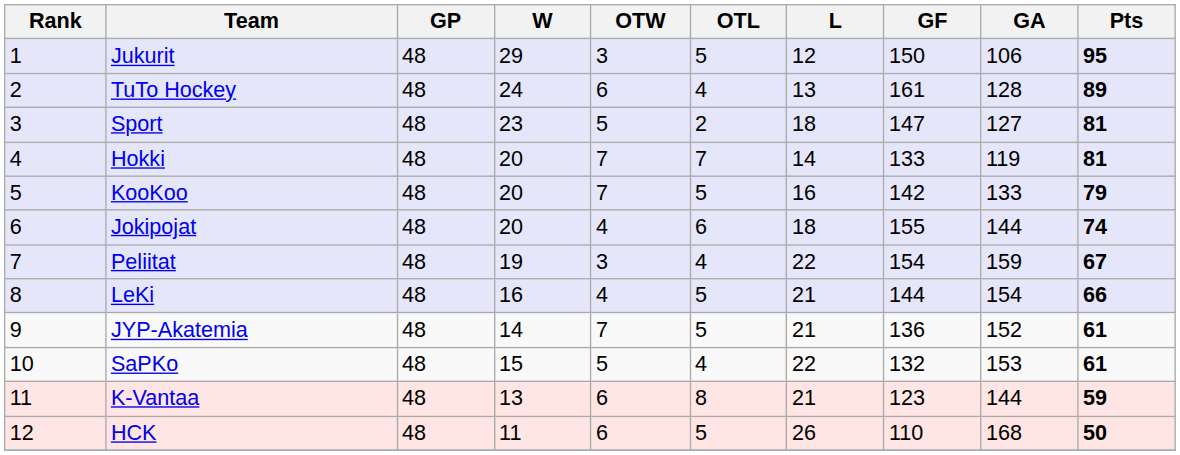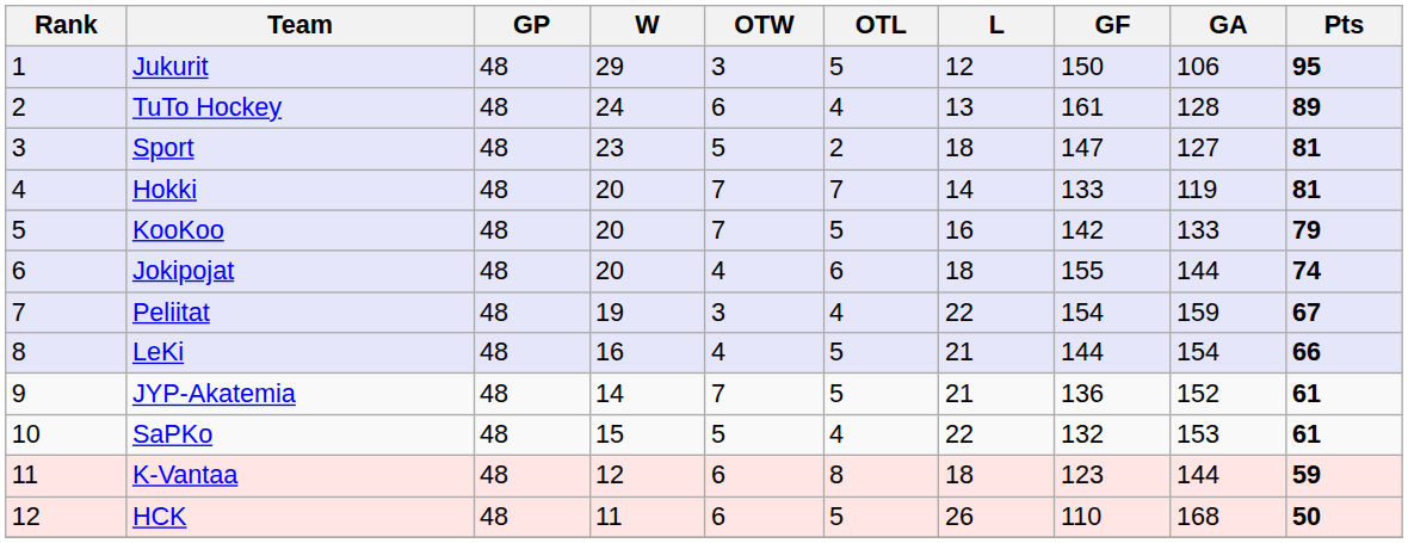K-Vantaa | W: 13 -> 12
K-Vantaa | L: 21 -> 18
